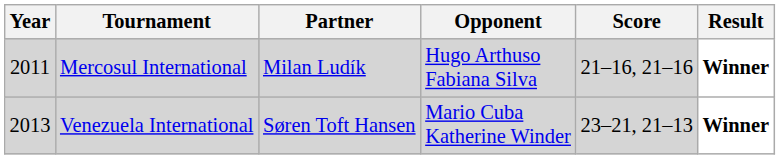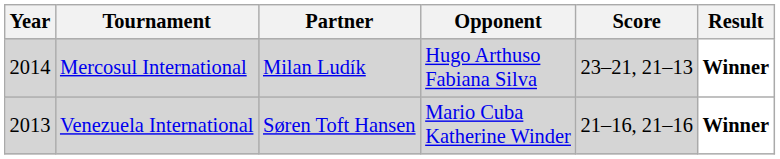Mercosul International | Year: 2011 -> 2014
Mercosul International | Score: 21–16, 21–16 -> 23–21, 21–13
Venezuela International | Score: 23–21, 21–13 -> 21–16, 21–16
